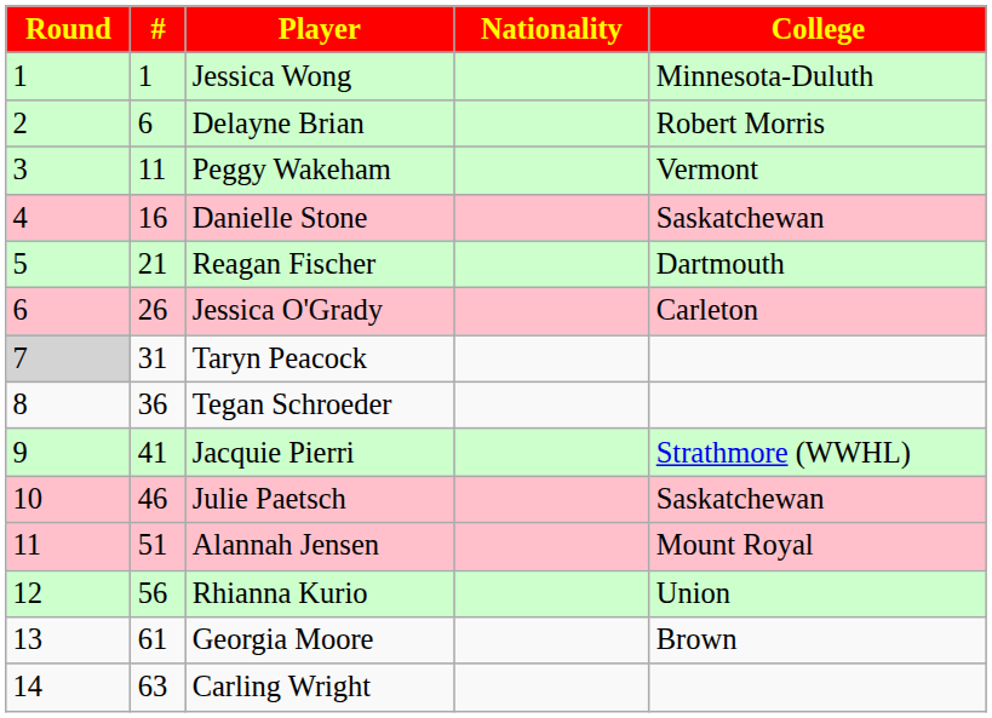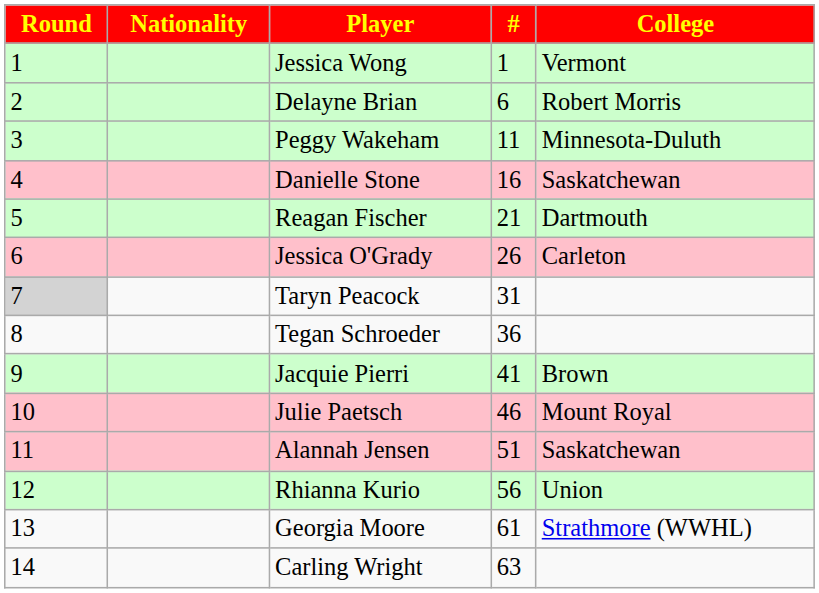columns swapped: # <-> Nationality
Jessica Wong | College: Minnesota-Duluth -> Vermont
Peggy Wakeham | College: Vermont -> Minnesota-Duluth
Jacquie Pierri | College: Strathmore (WWHL) -> Brown
Julie Paetsch | College: Saskatchewan -> Mount Royal
Alannah Jensen | College: Mount Royal -> Saskatchewan
Georgia Moore | College: Brown -> Strathmore (WWHL)
